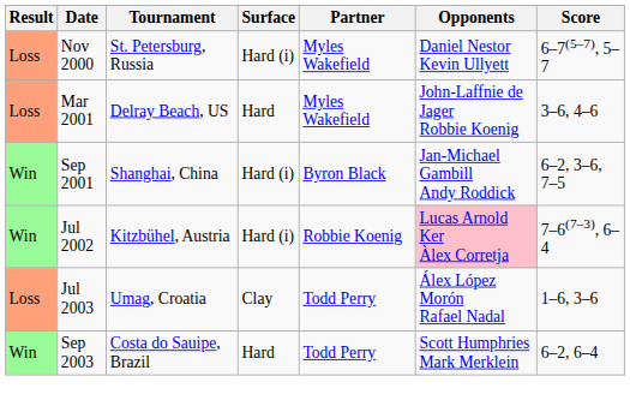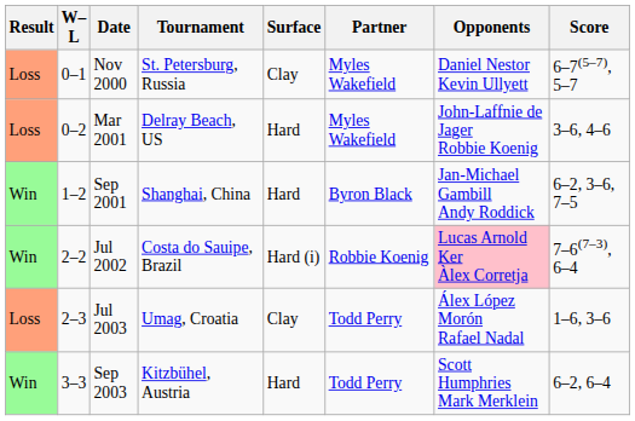+ column: W–L | 0–1 | 0–2 | 1–2 | 2–2 | 2–3 | 3–3
Nov 2000 | Surface: Hard (i) -> Clay
Sep 2001 | Surface: Hard (i) -> Hard
Jul 2002 | Tournament: Kitzbühel, Austria -> Costa do Sauipe, Brazil
Sep 2003 | Tournament: Costa do Sauipe, Brazil -> Kitzbühel, Austria
